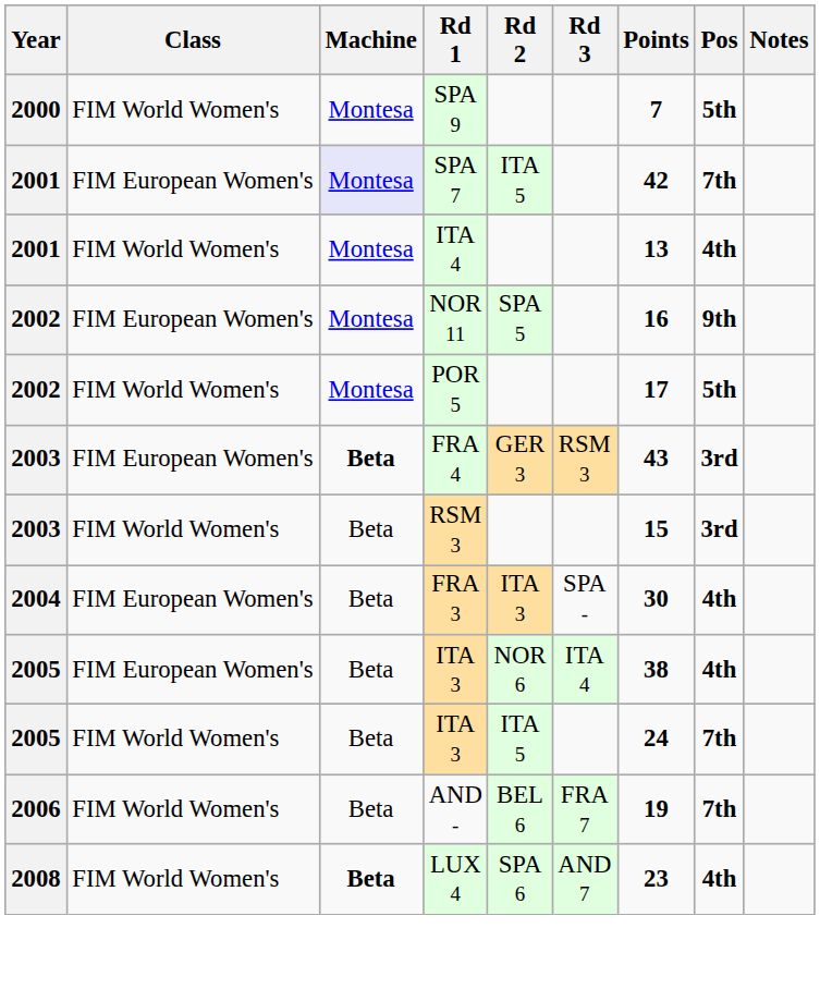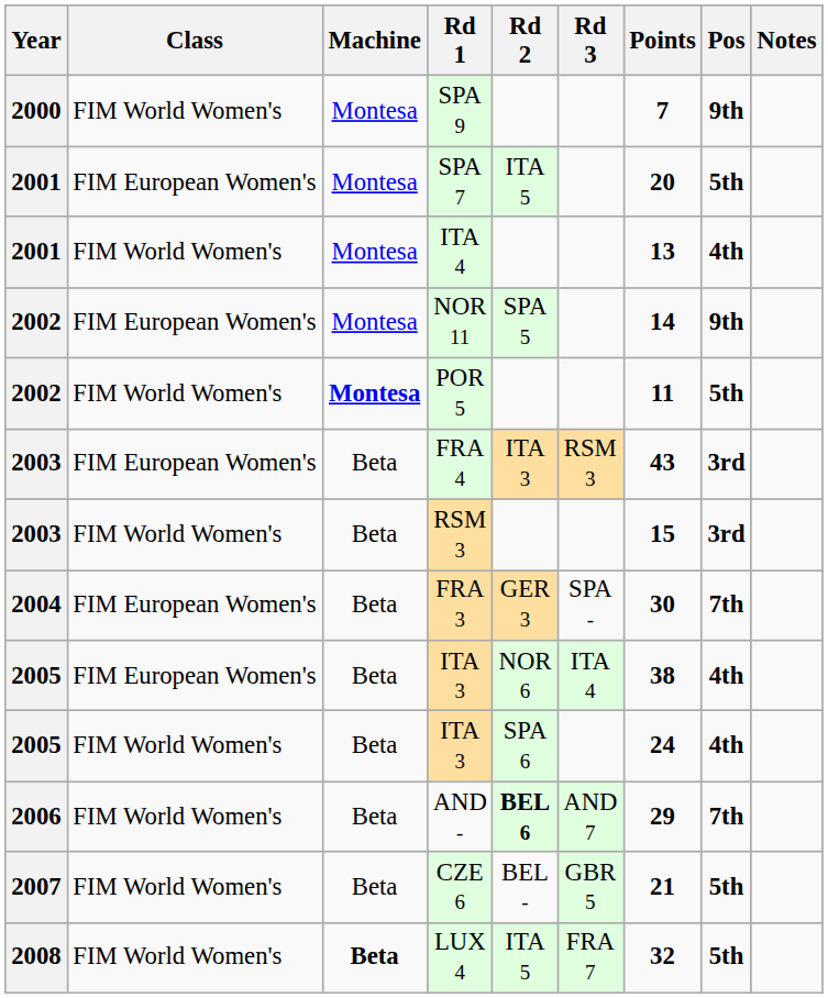SPA 9 | Pos: 5th -> 9th
SPA 7 | Machine: lavender background -> no background
SPA 7 | Points: 42 -> 20
SPA 7 | Pos: 7th -> 5th
NOR 11 | Points: 16 -> 14
POR 5 | Machine: normal -> bold
POR 5 | Points: 17 -> 11
FRA 4 | Machine: bold -> normal
FRA 4 | Rd 2: GER 3 -> ITA 3
FRA 3 | Rd 2: ITA 3 -> GER 3
FRA 3 | Pos: 4th -> 7th
FIM World Women's / ITA 3 | Rd 2: ITA 5 -> SPA 6
FIM World Women's / ITA 3 | Pos: 7th -> 4th
AND - | Rd 2: normal -> bold
AND - | Rd 3: FRA 7 -> AND 7
AND - | Points: 19 -> 29
+ row: 2007 | FIM World Women's | Beta | CZE 6 | BEL - | GBR 5 | 21 | 5th
LUX 4 | Rd 2: SPA 6 -> ITA 5
LUX 4 | Rd 3: AND 7 -> FRA 7
LUX 4 | Points: 23 -> 32
LUX 4 | Pos: 4th -> 5th
